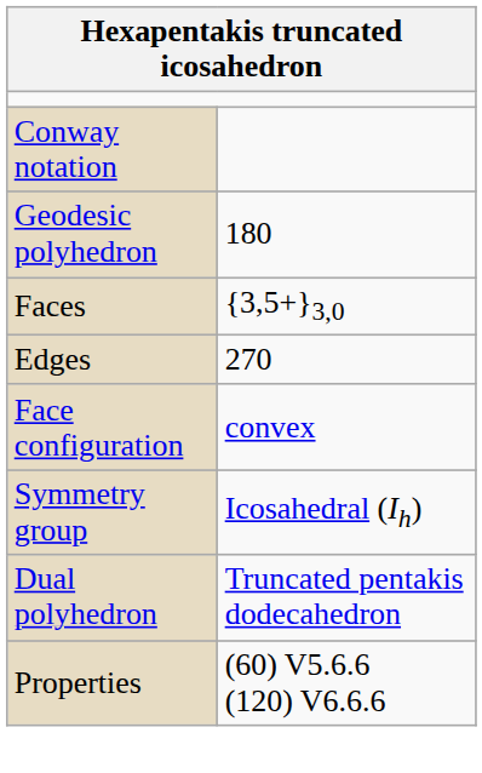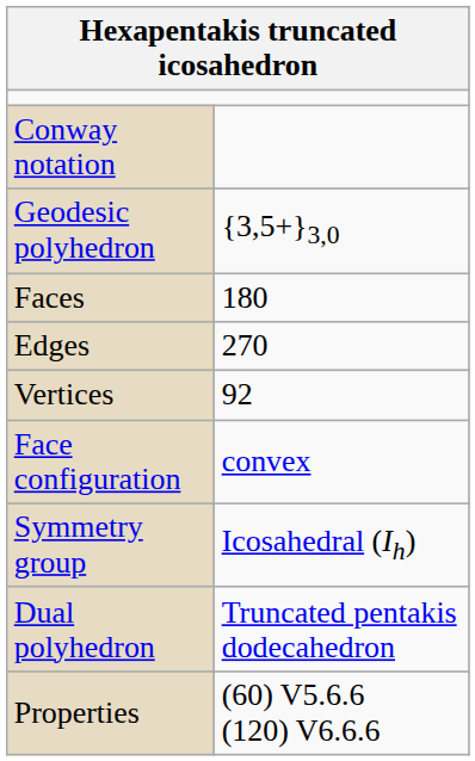Geodesic polyhedron | column 2: 180 -> {3,5+}3,0
Faces | column 2: {3,5+}3,0 -> 180
+ row: Vertices | 92
